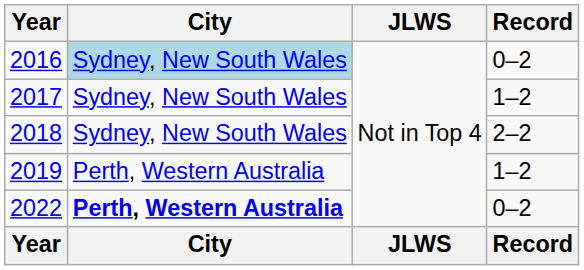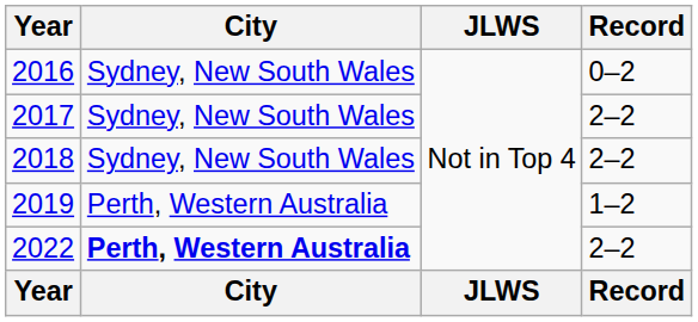2016 | City: lightblue background -> no background
2017 | Record: 1–2 -> 2–2
2022 | Record: 0–2 -> 2–2
